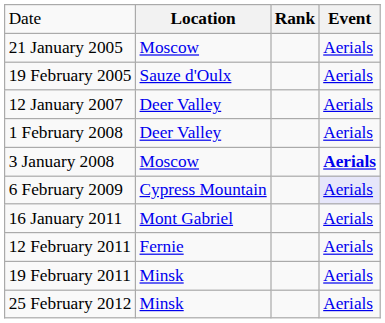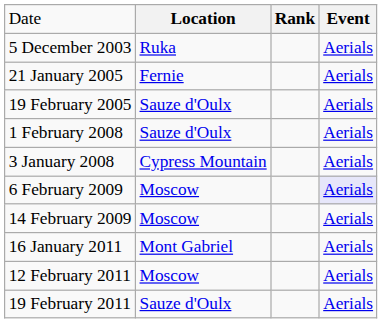+ row: 5 December 2003 | Ruka | Aerials
21 January 2005 | column 2: Moscow -> Fernie
- row: 12 January 2007 | Deer Valley | Aerials
1 February 2008 | column 2: Deer Valley -> Sauze d'Oulx
3 January 2008 | column 2: Moscow -> Cypress Mountain
3 January 2008 | column 4: bold -> normal
6 February 2009 | column 2: Cypress Mountain -> Moscow
+ row: 14 February 2009 | Moscow | Aerials
12 February 2011 | column 2: Fernie -> Moscow
19 February 2011 | column 2: Minsk -> Sauze d'Oulx
- row: 25 February 2012 | Minsk | Aerials
